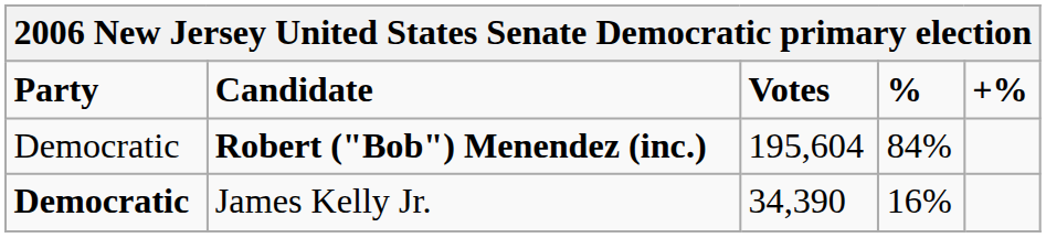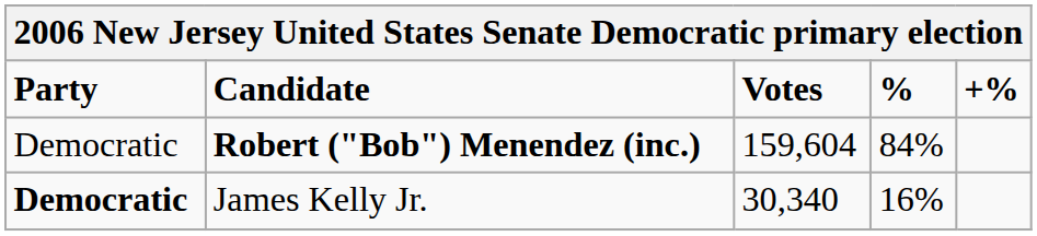Robert ("Bob") Menendez (inc.) | Votes: 195,604 -> 159,604
James Kelly Jr. | Votes: 34,390 -> 30,340
